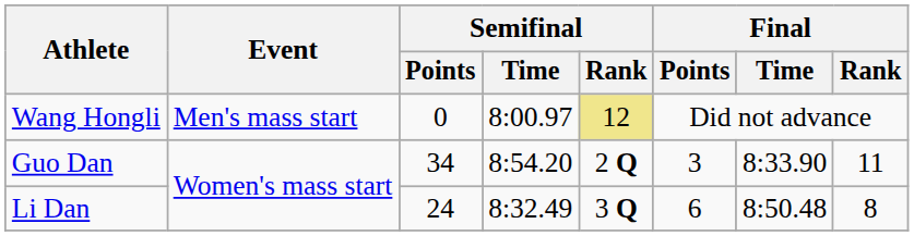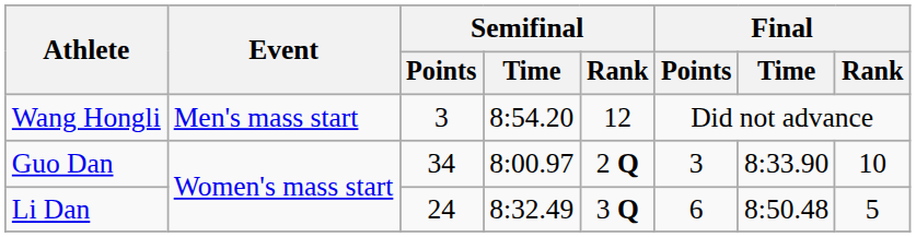Wang Hongli | Semifinal / Points: 0 -> 3
Wang Hongli | Semifinal / Time: 8:00.97 -> 8:54.20
Wang Hongli | Semifinal / Rank: khaki background -> no background
Guo Dan | Semifinal / Time: 8:54.20 -> 8:00.97
Guo Dan | Final / Rank: 11 -> 10
Li Dan | Final / Rank: 8 -> 5
